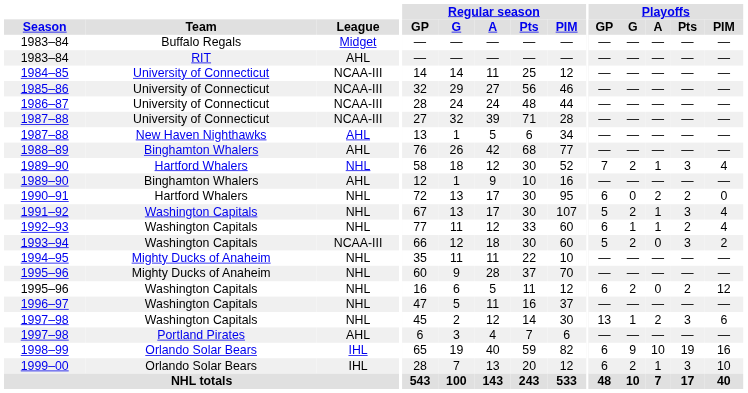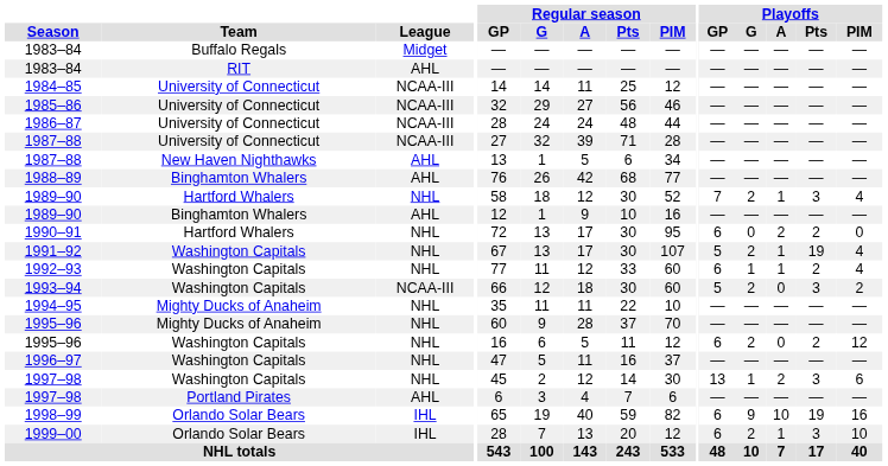1991–92 | Playoffs / Pts: 3 -> 19
